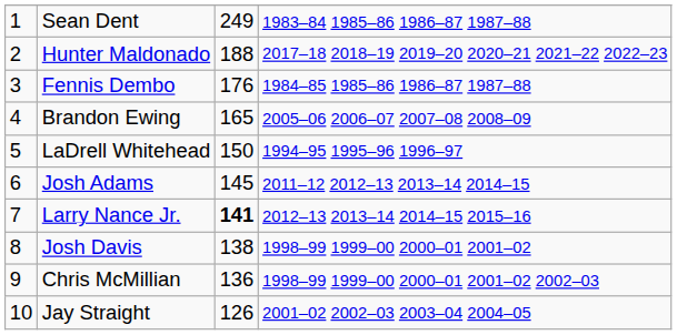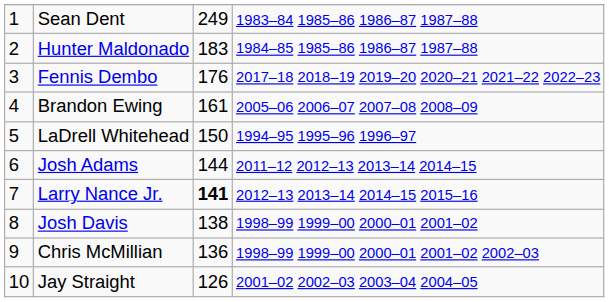Hunter Maldonado | column 3: 188 -> 183
Hunter Maldonado | column 4: 2017–18 2018–19 2019–20 2020–21 2021–22 2022–23 -> 1984–85 1985–86 1986–87 1987–88
Fennis Dembo | column 4: 1984–85 1985–86 1986–87 1987–88 -> 2017–18 2018–19 2019–20 2020–21 2021–22 2022–23
Brandon Ewing | column 3: 165 -> 161
Josh Adams | column 3: 145 -> 144
